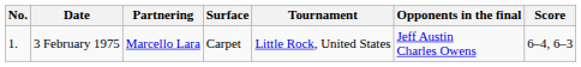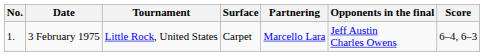columns swapped: Tournament <-> Partnering
